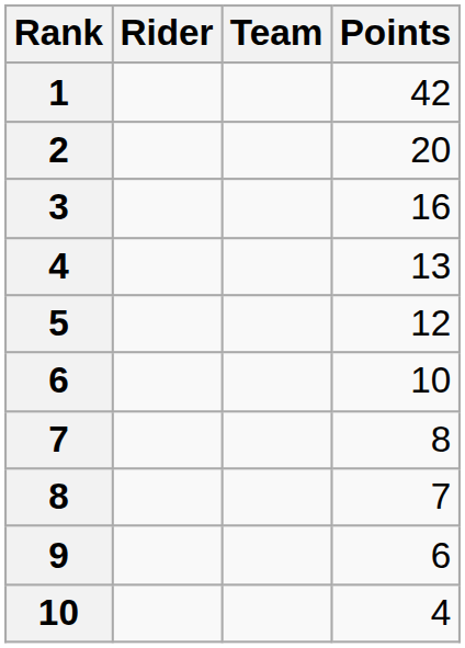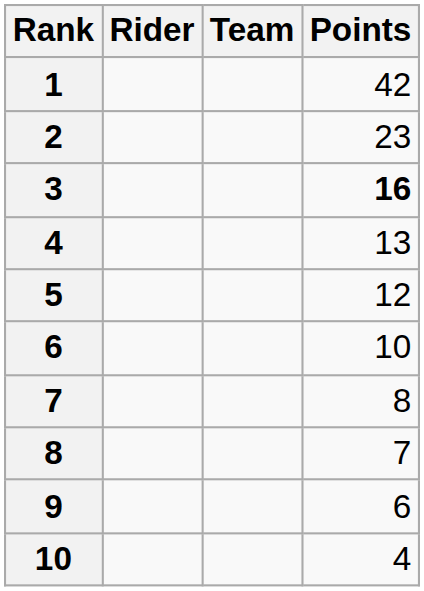2 | Points: 20 -> 23
3 | Points: normal -> bold
